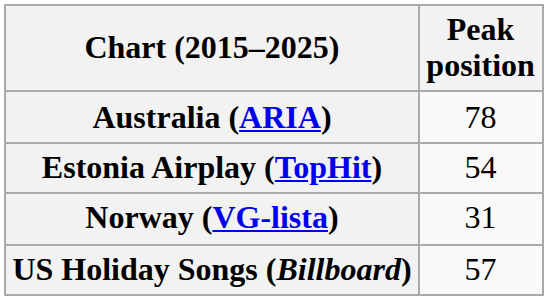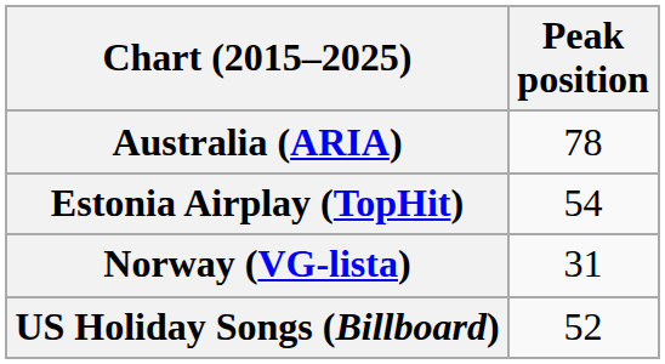US Holiday Songs (Billboard) | Peak position: 57 -> 52
